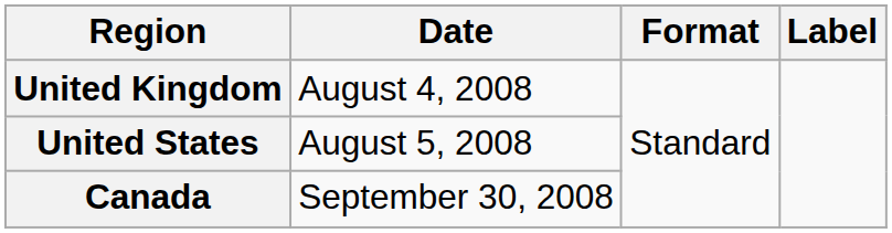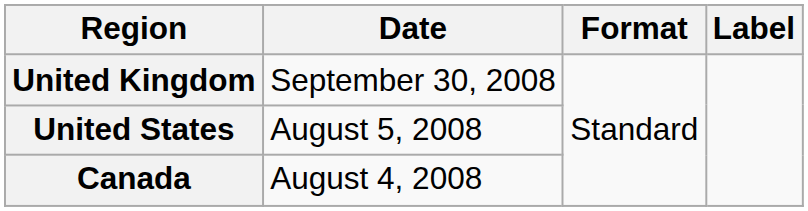United Kingdom | Date: August 4, 2008 -> September 30, 2008
Canada | Date: September 30, 2008 -> August 4, 2008
